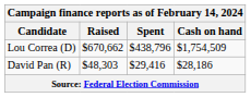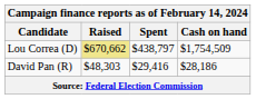Lou Correa (D) | Raised: no background -> khaki background
Lou Correa (D) | Spent: $438,796 -> $438,797
